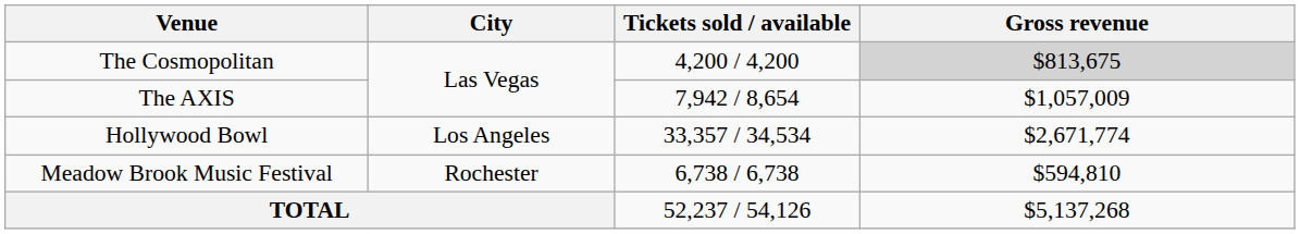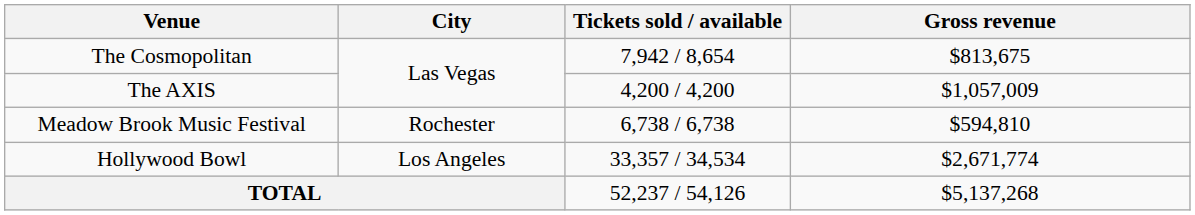The Cosmopolitan | Tickets sold / available: 4,200 / 4,200 -> 7,942 / 8,654
The Cosmopolitan | Gross revenue: lightgrey background -> no background
The AXIS | Tickets sold / available: 7,942 / 8,654 -> 4,200 / 4,200
rows swapped: Hollywood Bowl <-> Meadow Brook Music Festival
